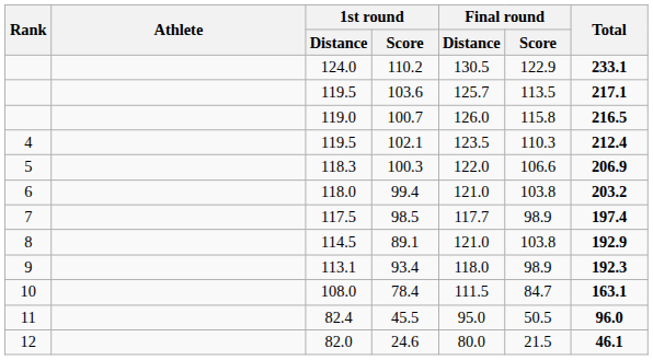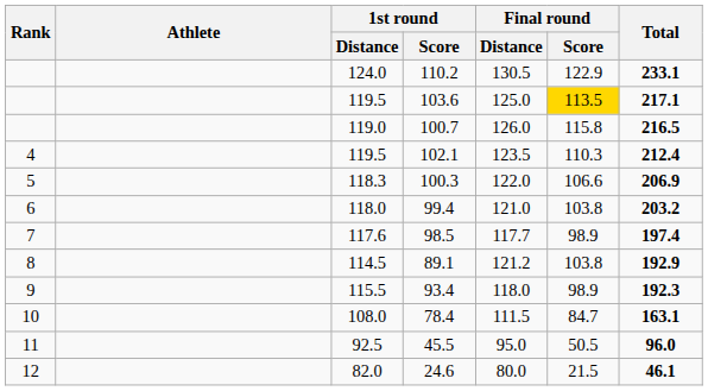103.6 | Final round / Distance: 125.7 -> 125.0
103.6 | Final round / Score: no background -> gold background
98.5 | 1st round / Distance: 117.5 -> 117.6
89.1 | Final round / Distance: 121.0 -> 121.2
93.4 | 1st round / Distance: 113.1 -> 115.5
45.5 | 1st round / Distance: 82.4 -> 92.5
